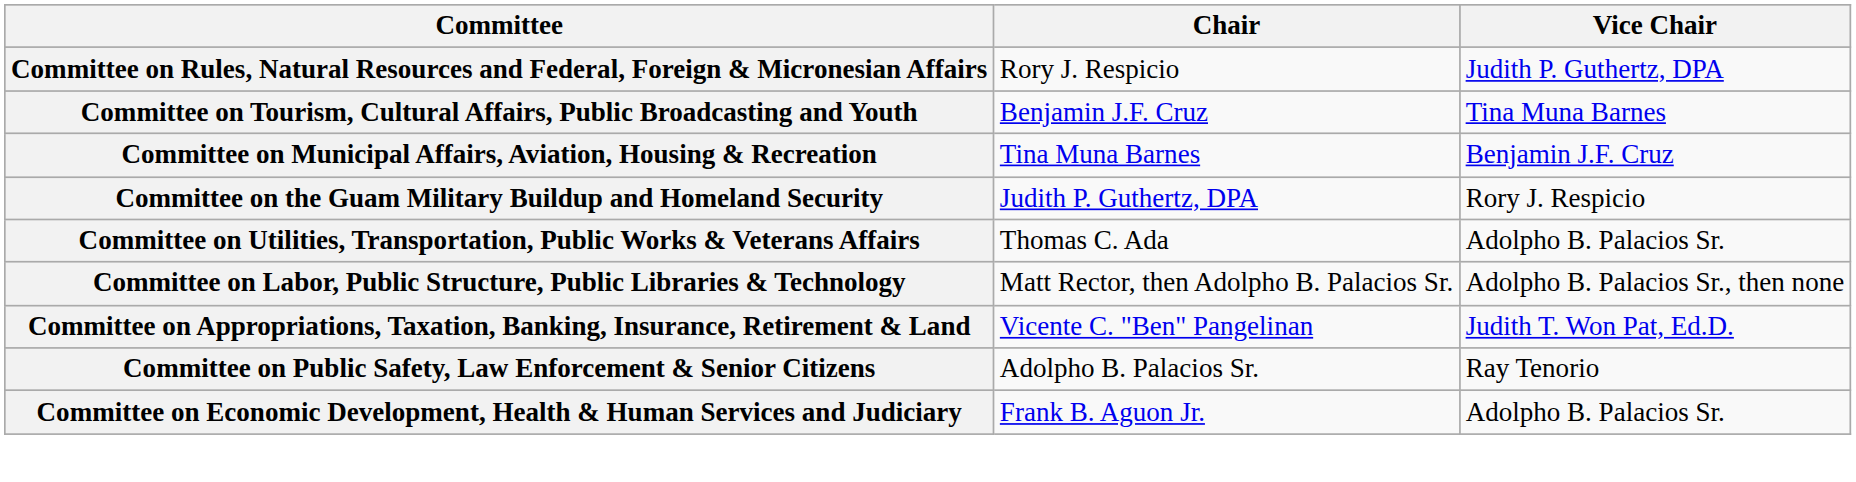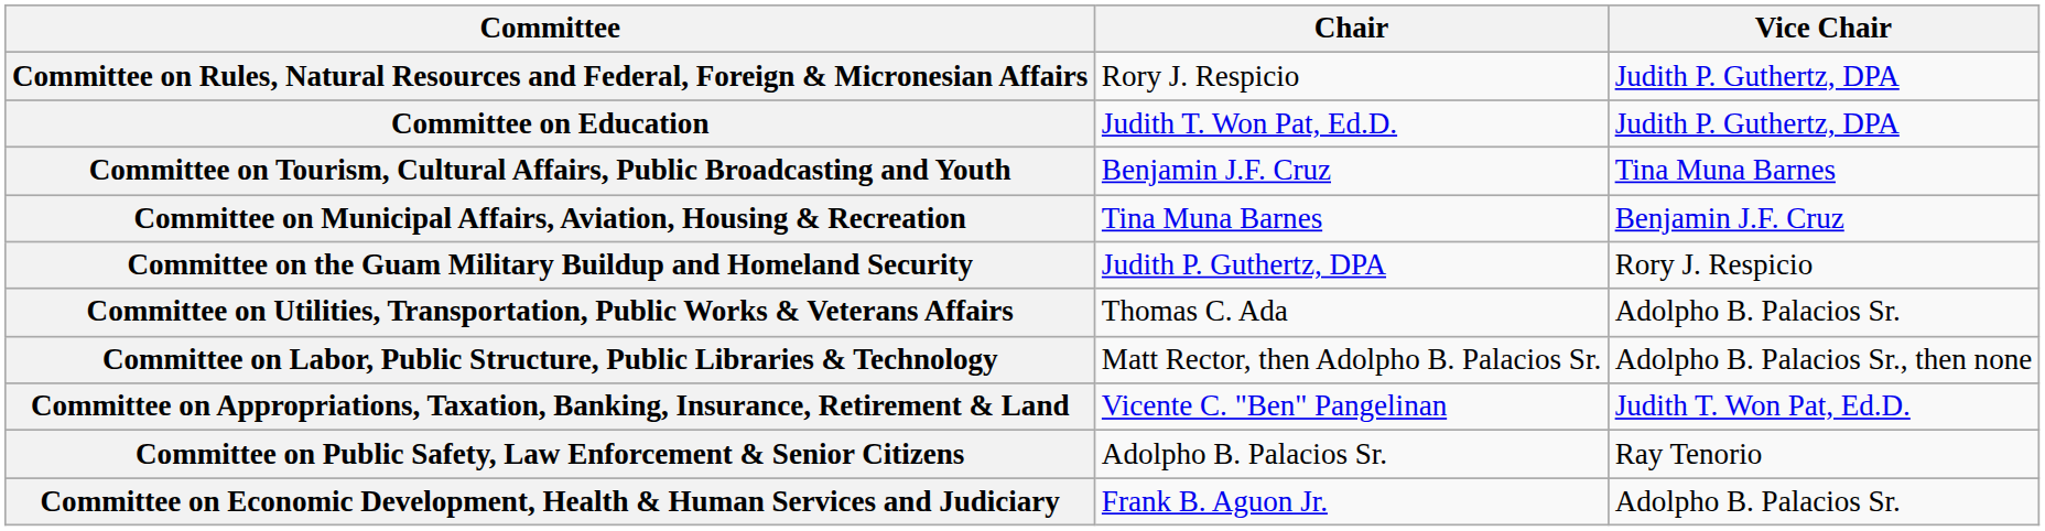+ row: Committee on Education | Judith T. Won Pat, Ed.D. | Judith P. Guthertz, DPA
